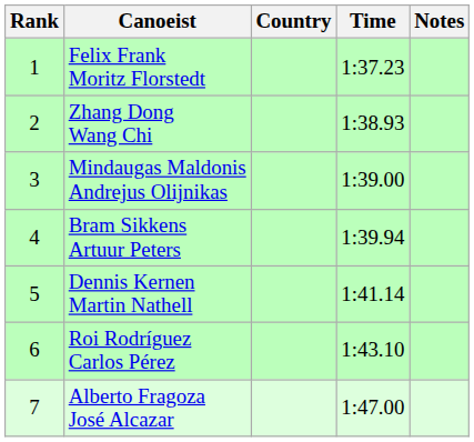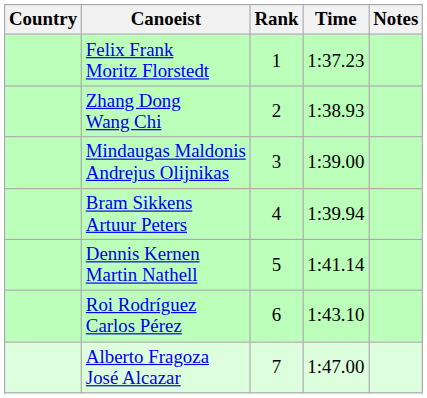columns swapped: Rank <-> Country
